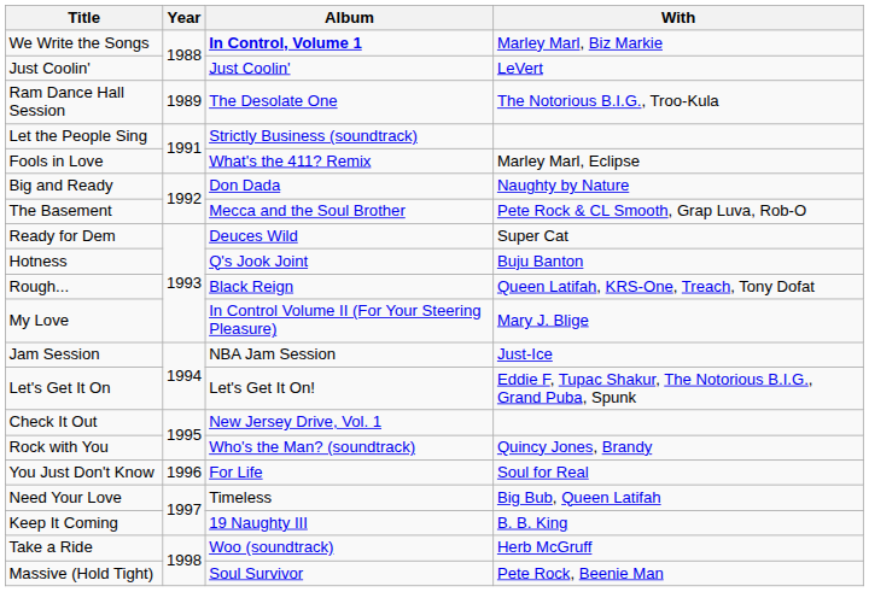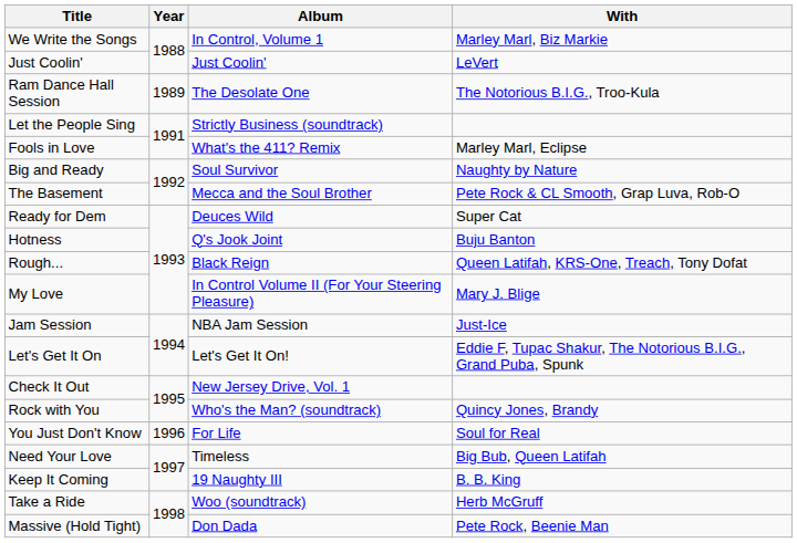We Write the Songs | Album: bold -> normal
Big and Ready | Album: Don Dada -> Soul Survivor
Massive (Hold Tight) | Album: Soul Survivor -> Don Dada
